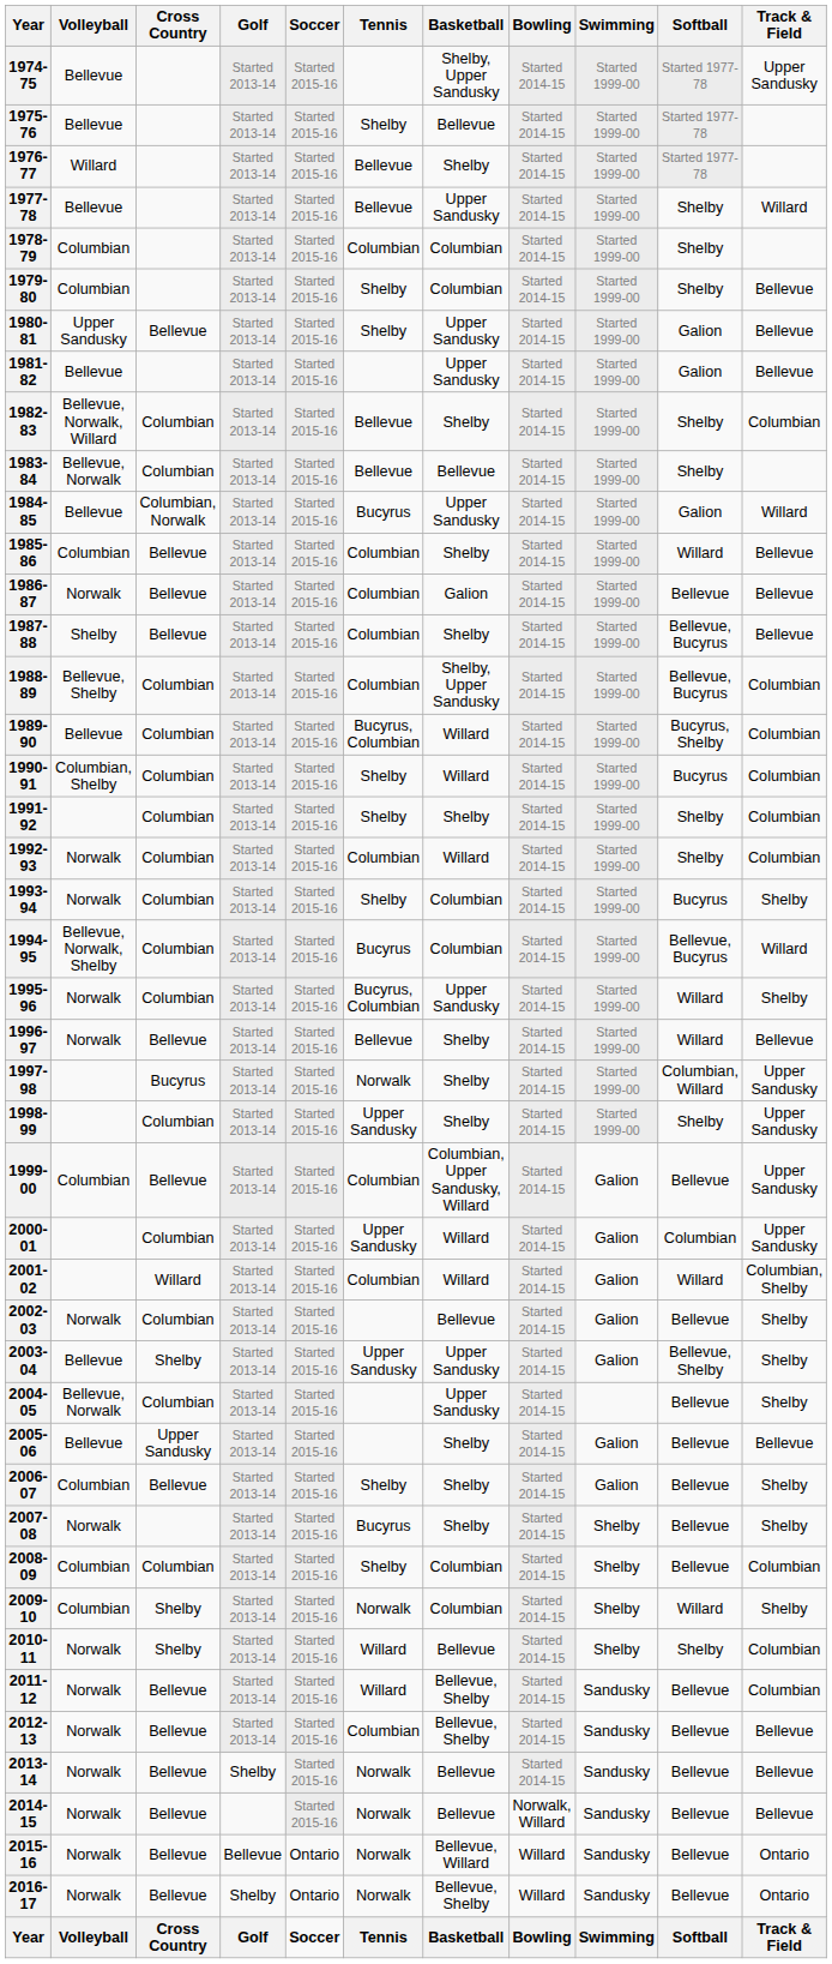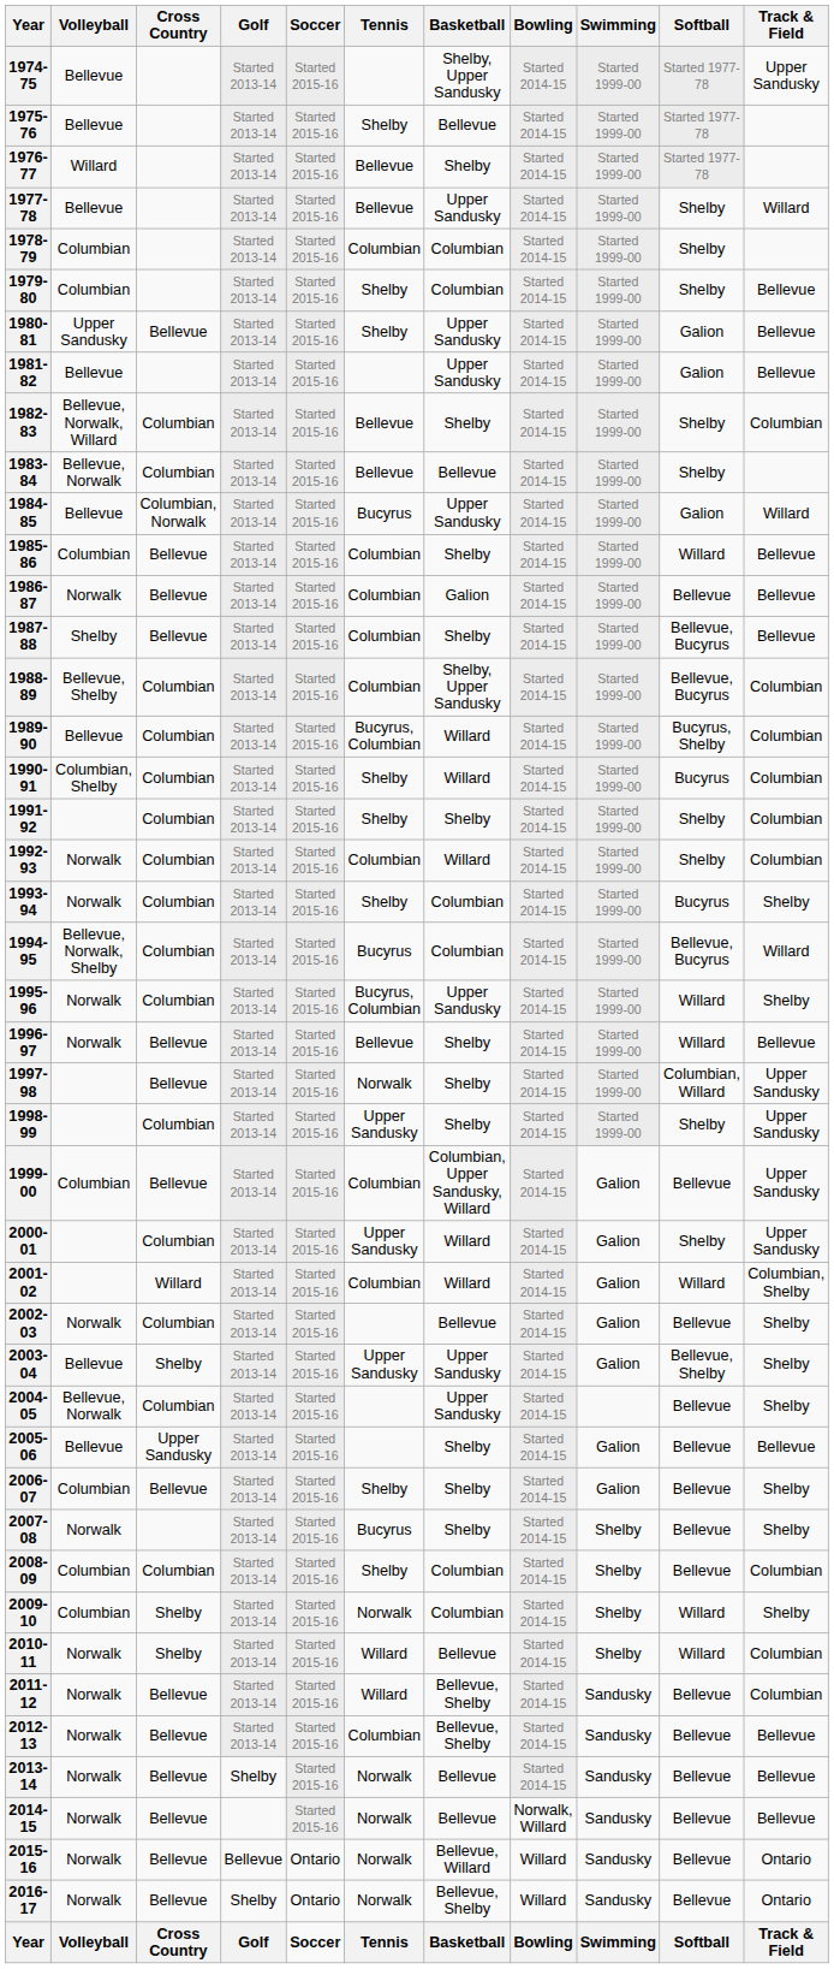1997-98 | Cross Country: Bucyrus -> Bellevue
2000-01 | Softball: Columbian -> Shelby
2010-11 | Softball: Shelby -> Willard
